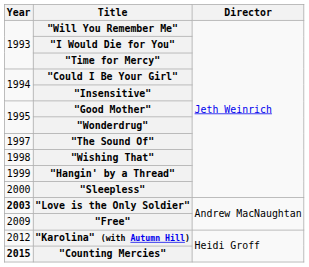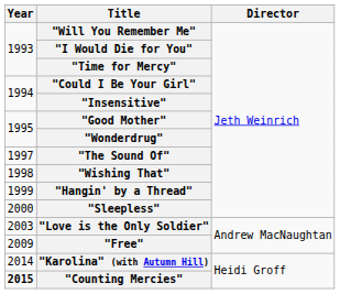"Love is the Only Soldier" | Year: bold -> normal
"Karolina" (with Autumn Hill) | Year: 2012 -> 2014
